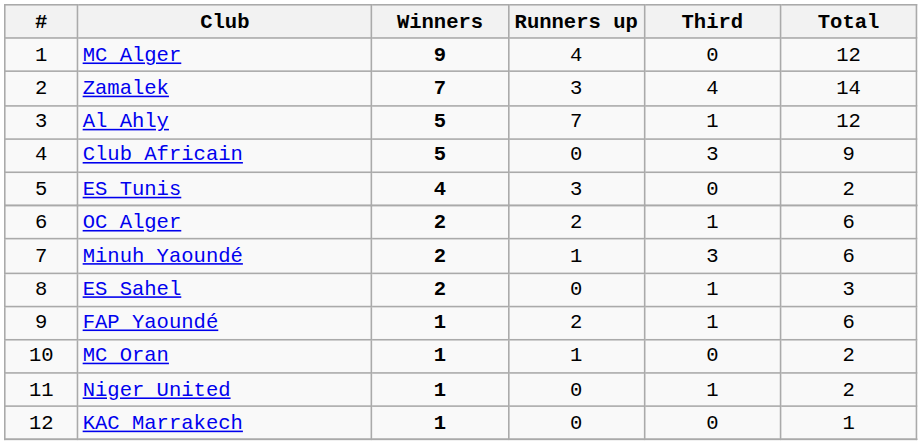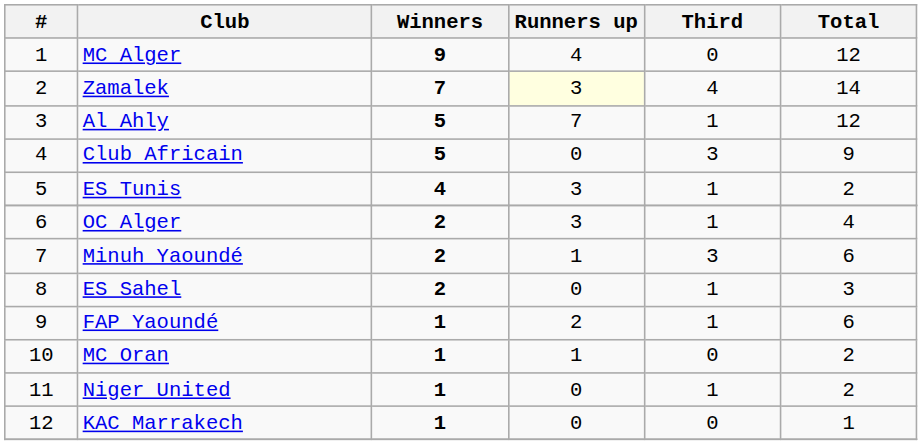Zamalek | Runners up: no background -> lightyellow background
ES Tunis | Third: 0 -> 1
OC Alger | Runners up: 2 -> 3
OC Alger | Total: 6 -> 4
